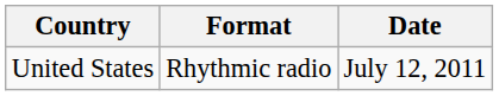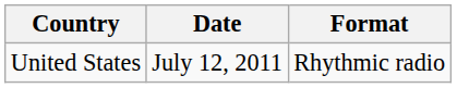columns swapped: Date <-> Format
